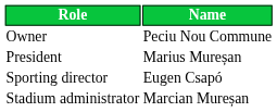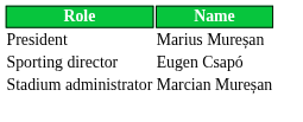- row: Owner | Peciu Nou Commune
